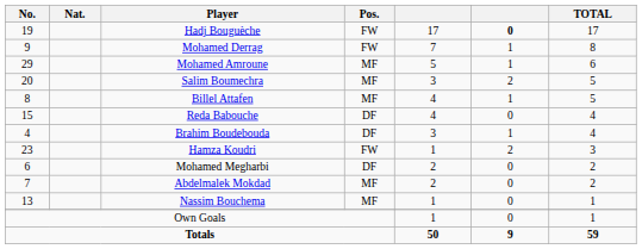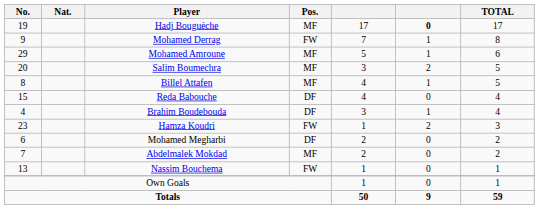Hadj Bouguèche | Pos.: FW -> MF
Nassim Bouchema | Pos.: MF -> FW
